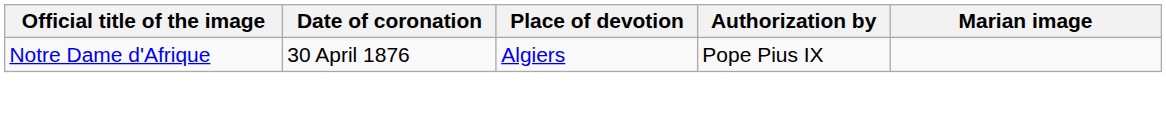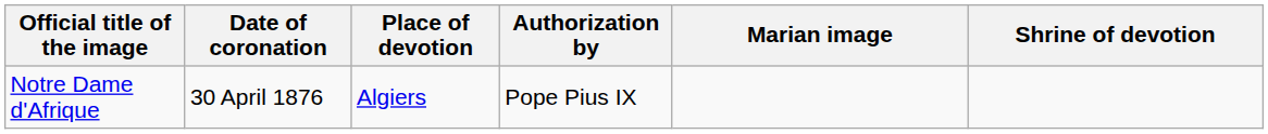+ column: Shrine of devotion
